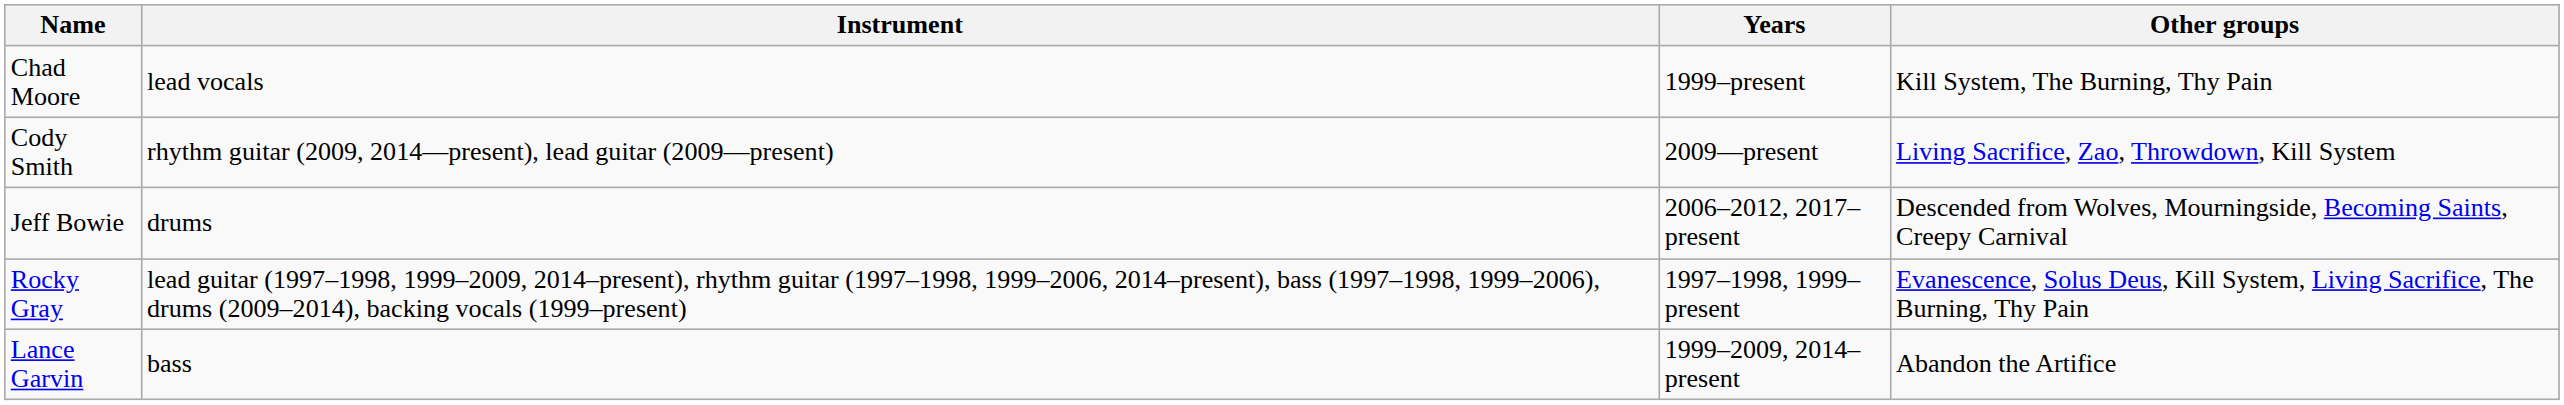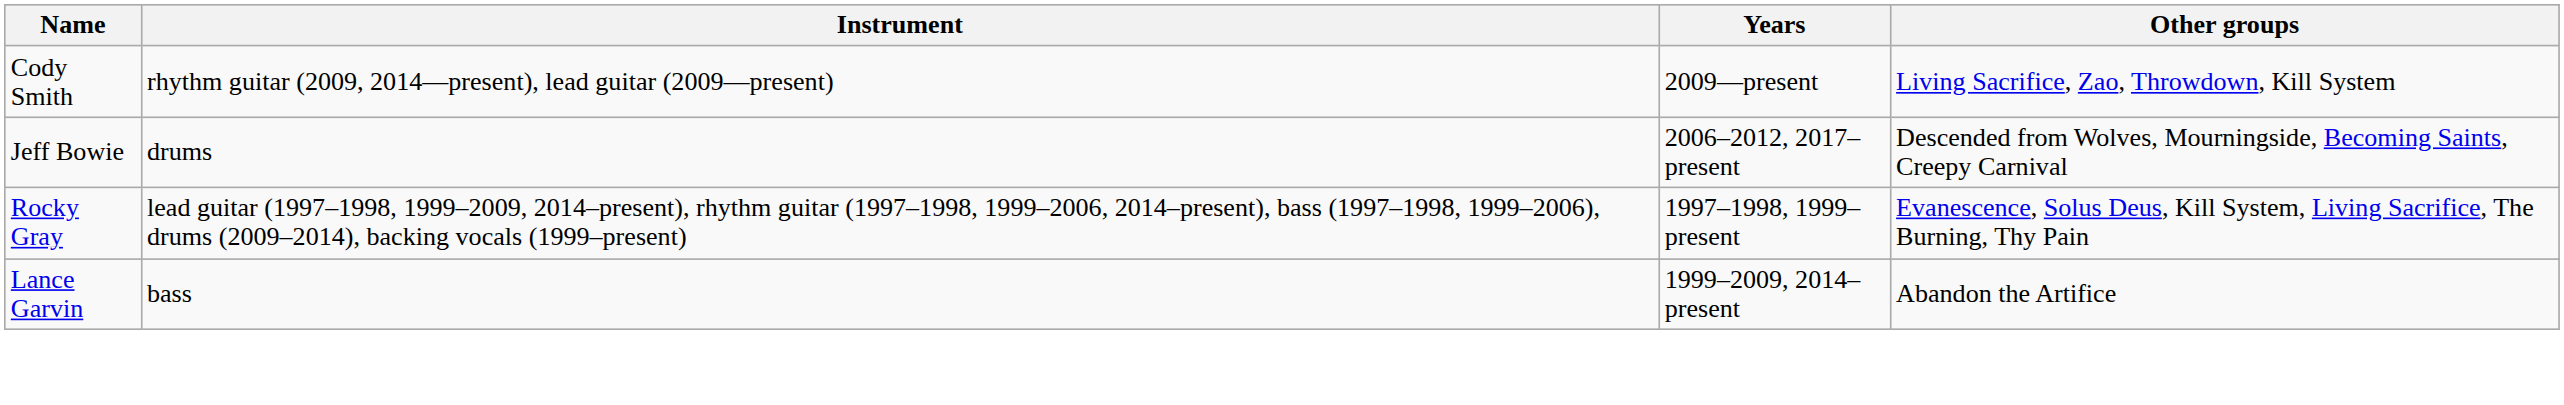- row: Chad Moore | lead vocals | 1999–present | Kill System, The Burning, Thy Pain
